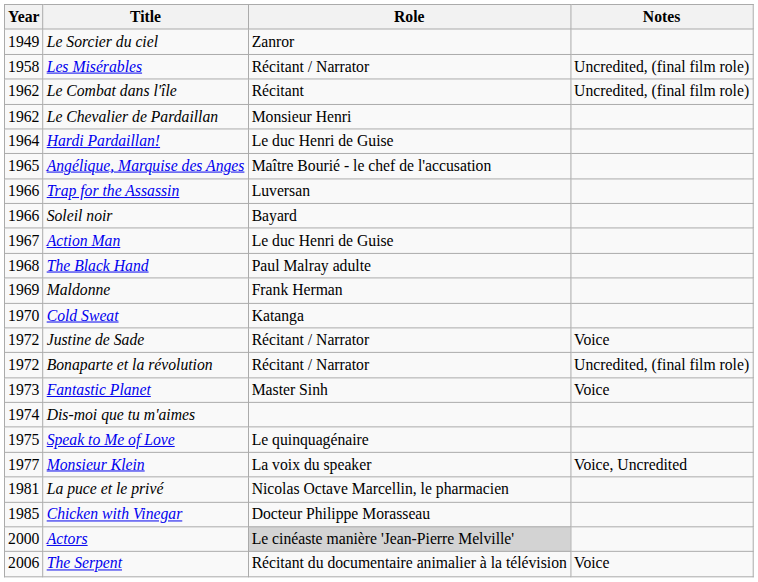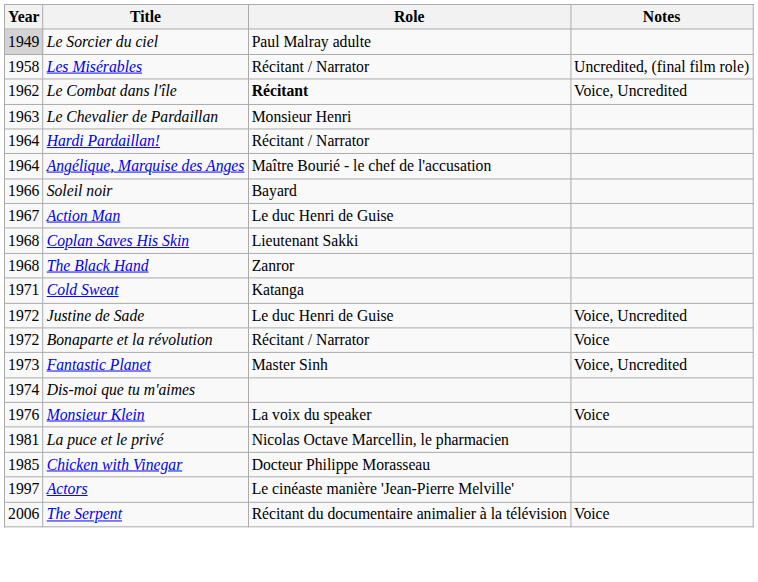Le Sorcier du ciel | Year: no background -> lightgrey background
Le Sorcier du ciel | Role: Zanror -> Paul Malray adulte
Le Combat dans l'île | Role: normal -> bold
Le Combat dans l'île | Notes: Uncredited, (final film role) -> Voice, Uncredited
Le Chevalier de Pardaillan | Year: 1962 -> 1963
Hardi Pardaillan! | Role: Le duc Henri de Guise -> Récitant / Narrator
Angélique, Marquise des Anges | Year: 1965 -> 1964
- row: 1966 | Trap for the Assassin | Luversan
+ row: 1968 | Coplan Saves His Skin | Lieutenant Sakki
The Black Hand | Role: Paul Malray adulte -> Zanror
- row: 1969 | Maldonne | Frank Herman
Cold Sweat | Year: 1970 -> 1971
Justine de Sade | Role: Récitant / Narrator -> Le duc Henri de Guise
Justine de Sade | Notes: Voice -> Voice, Uncredited
Bonaparte et la révolution | Notes: Uncredited, (final film role) -> Voice
Fantastic Planet | Notes: Voice -> Voice, Uncredited
- row: 1975 | Speak to Me of Love | Le quinquagénaire
Monsieur Klein | Year: 1977 -> 1976
Monsieur Klein | Notes: Voice, Uncredited -> Voice
Actors | Year: 2000 -> 1997
Actors | Role: lightgrey background -> no background
